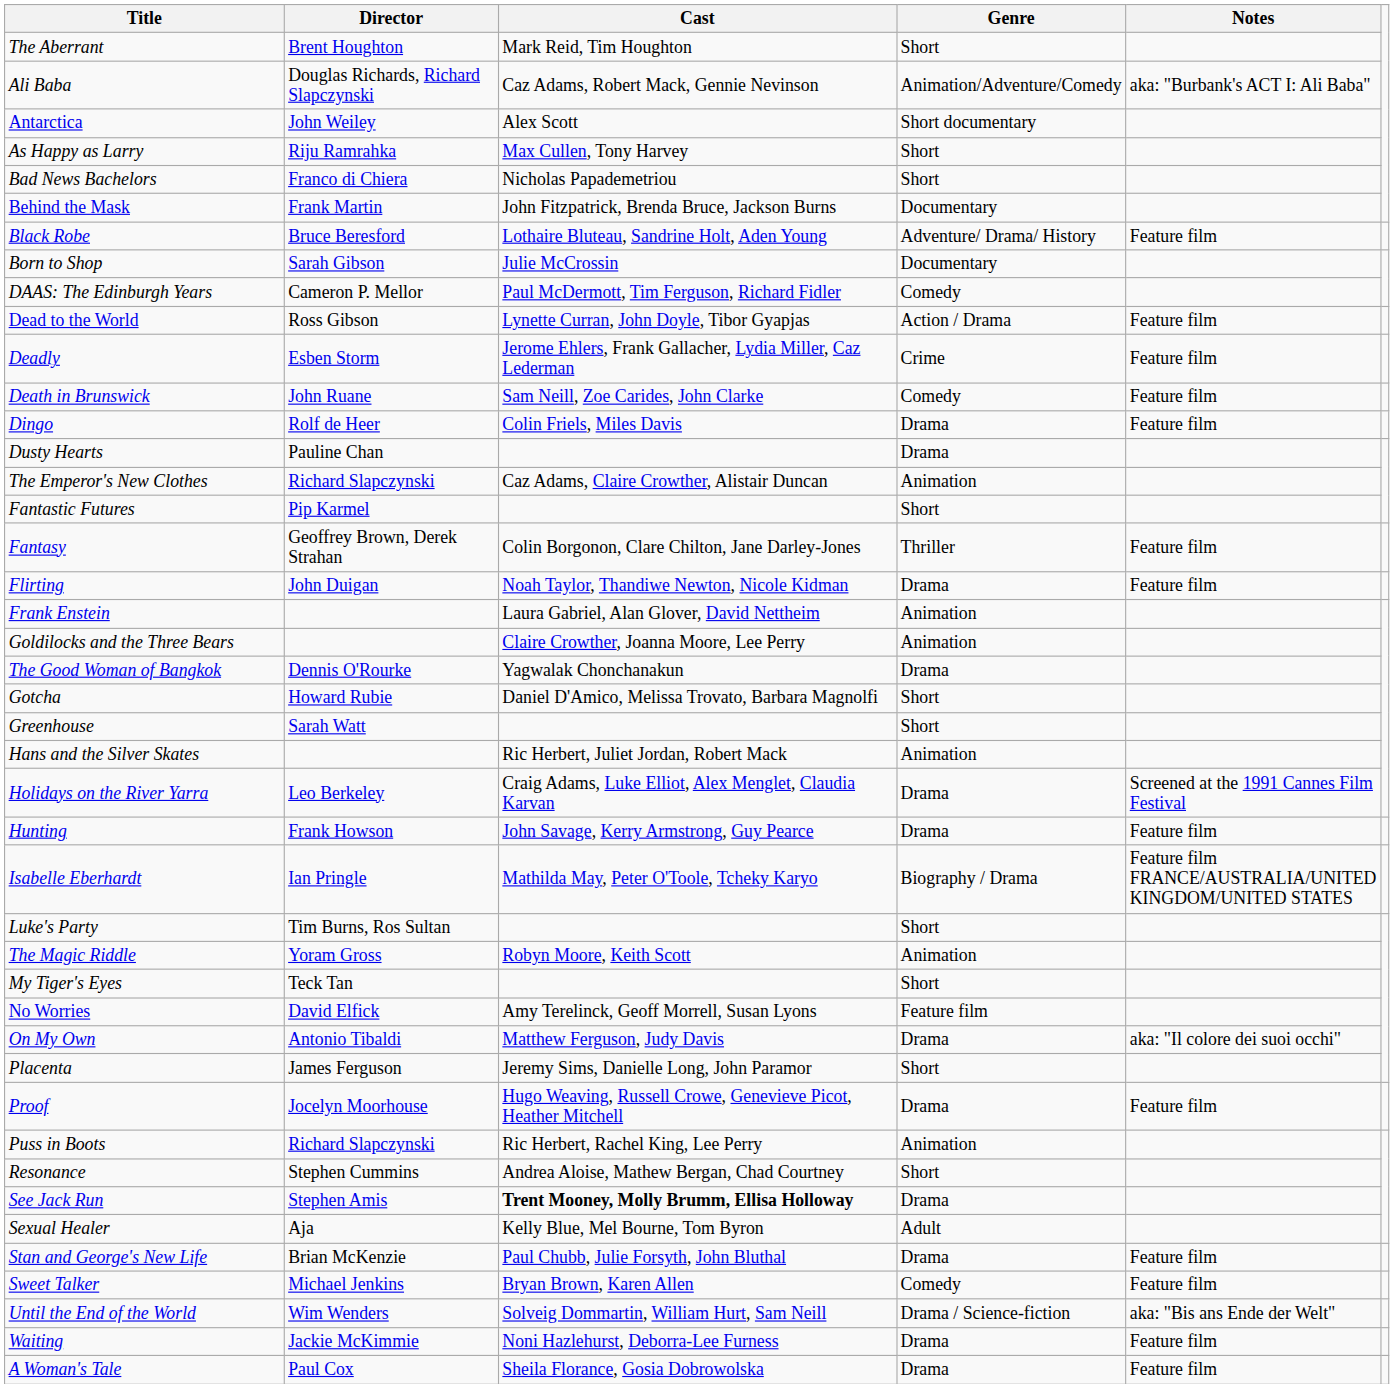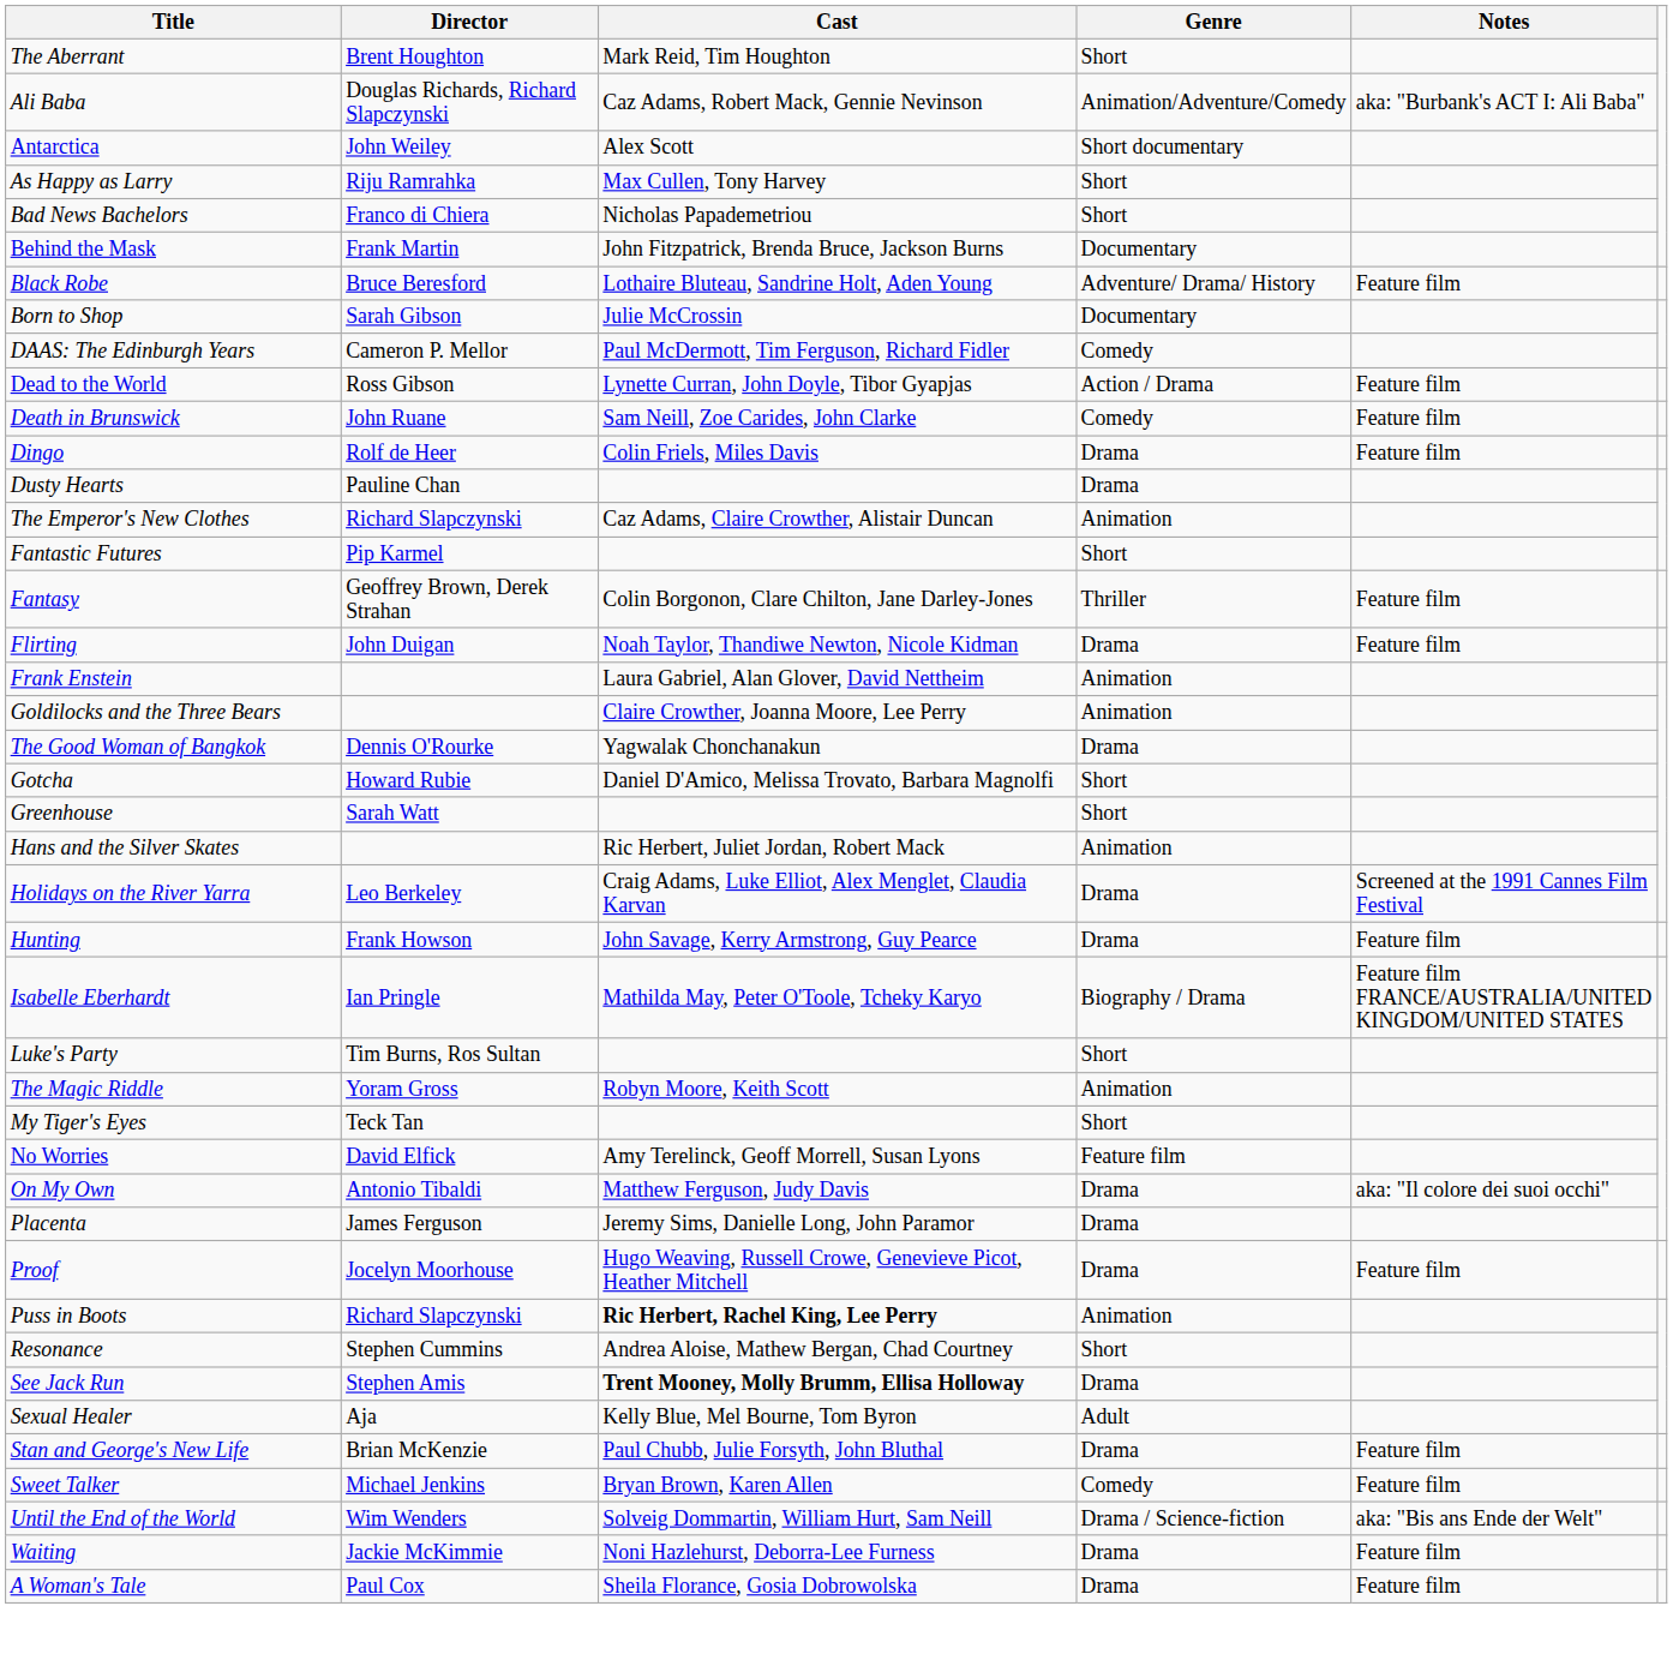- row: Deadly | Esben Storm | Jerome Ehlers, Frank Gallacher, Lydia Miller, Caz Lederman | Crime | Feature film
Placenta | Genre: Short -> Drama
Puss in Boots | Cast: normal -> bold
